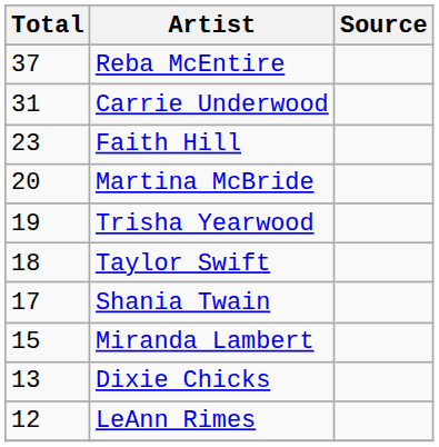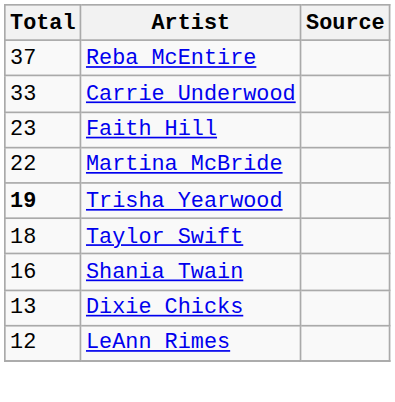Carrie Underwood | Total: 31 -> 33
Martina McBride | Total: 20 -> 22
Trisha Yearwood | Total: normal -> bold
Shania Twain | Total: 17 -> 16
- row: 15 | Miranda Lambert
